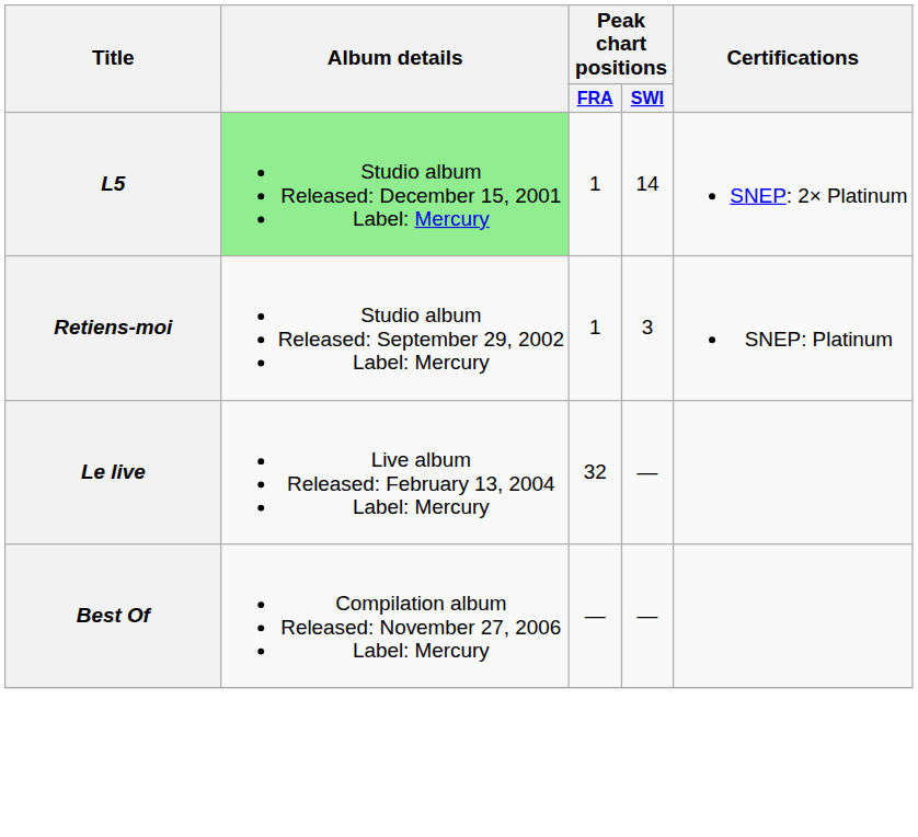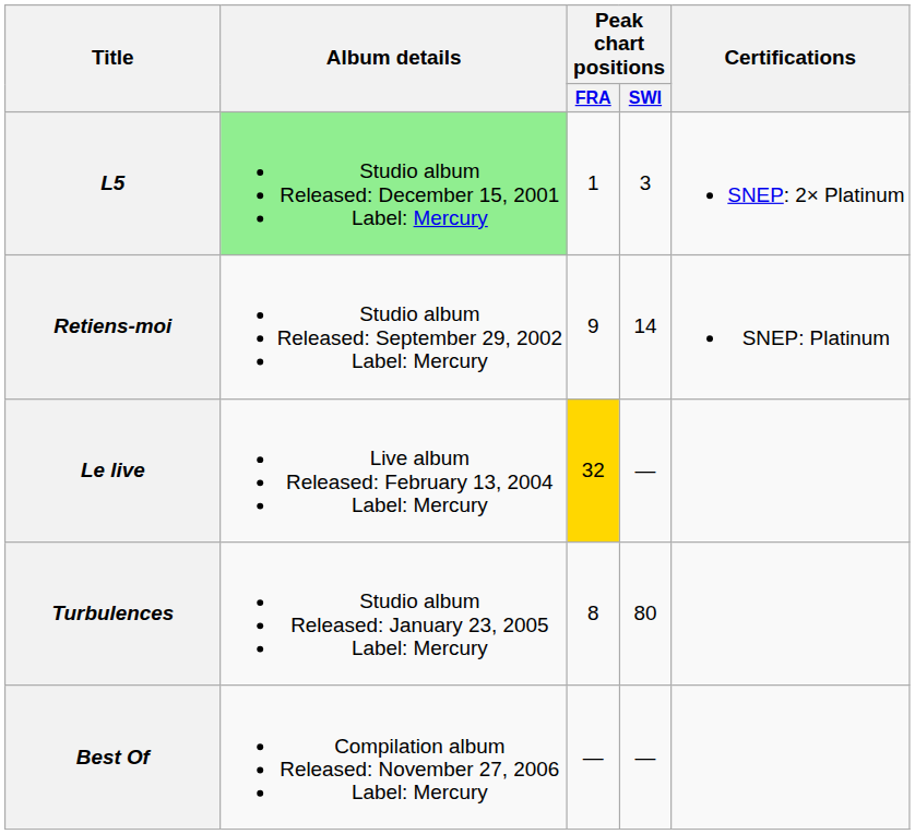L5 | Peak chart positions / SWI: 14 -> 3
Retiens-moi | Peak chart positions / FRA: 1 -> 9
Retiens-moi | Peak chart positions / SWI: 3 -> 14
Le live | Peak chart positions / FRA: no background -> gold background
+ row: Turbulences | Studio album Released: January 23, 2005 Label: Mercury | 8 | 80
